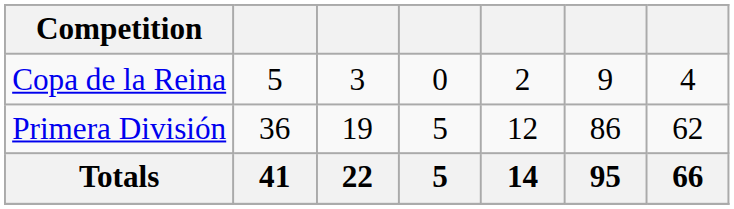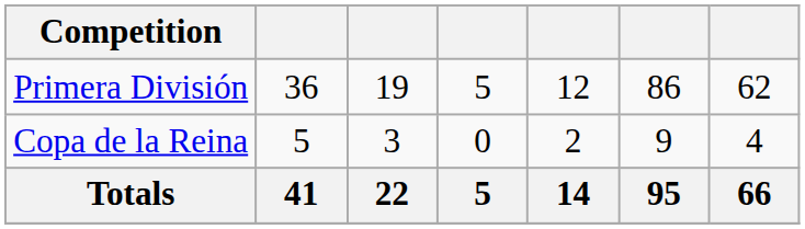rows swapped: Primera División <-> Copa de la Reina
